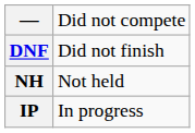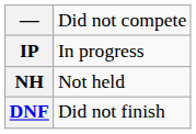rows swapped: DNF <-> IP
